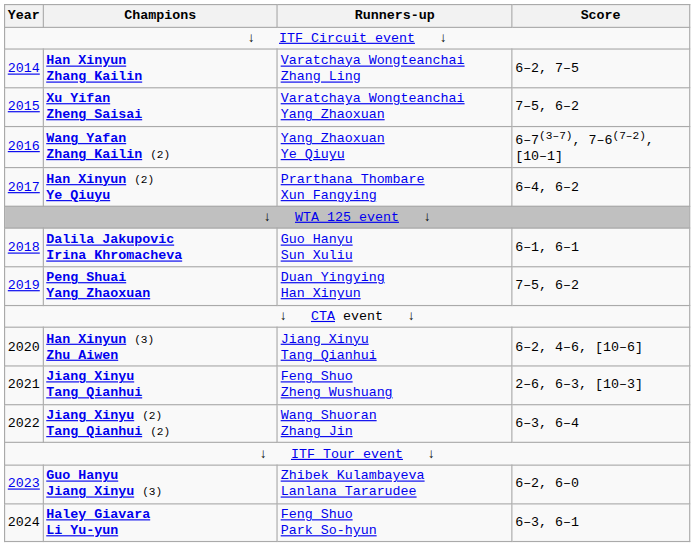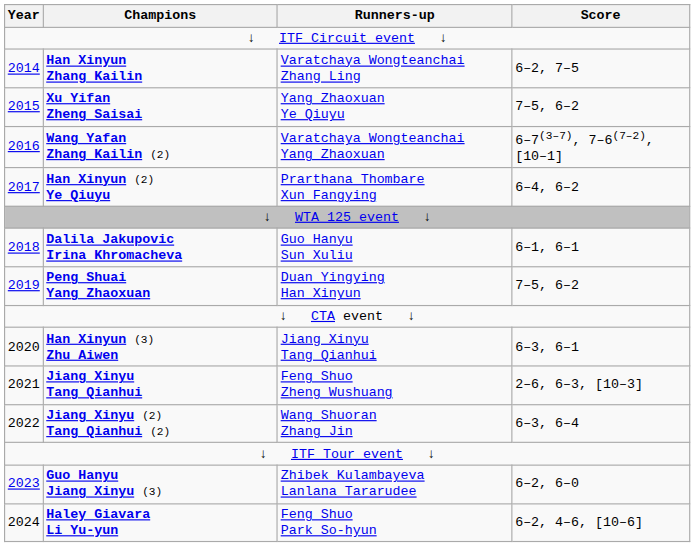Xu Yifan Zheng Saisai | Runners-up: Varatchaya Wongteanchai Yang Zhaoxuan -> Yang Zhaoxuan Ye Qiuyu
Wang Yafan Zhang Kailin (2) | Runners-up: Yang Zhaoxuan Ye Qiuyu -> Varatchaya Wongteanchai Yang Zhaoxuan
Han Xinyun (3) Zhu Aiwen | Score: 6–2, 4–6, [10–6] -> 6–3, 6–1
Haley Giavara Li Yu-yun | Score: 6–3, 6–1 -> 6–2, 4–6, [10–6]
